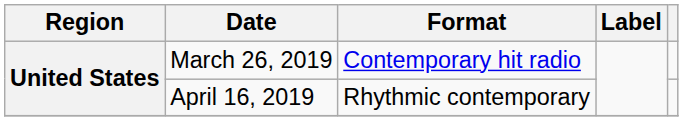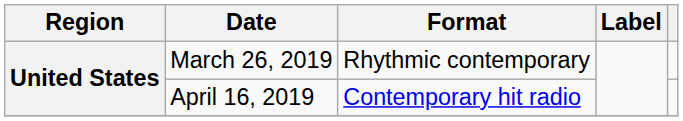March 26, 2019 | Format: Contemporary hit radio -> Rhythmic contemporary
April 16, 2019 | Format: Rhythmic contemporary -> Contemporary hit radio
